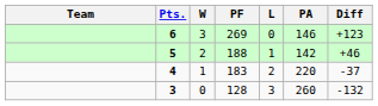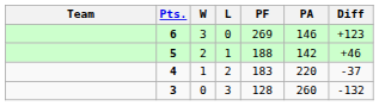columns swapped: L <-> PF
